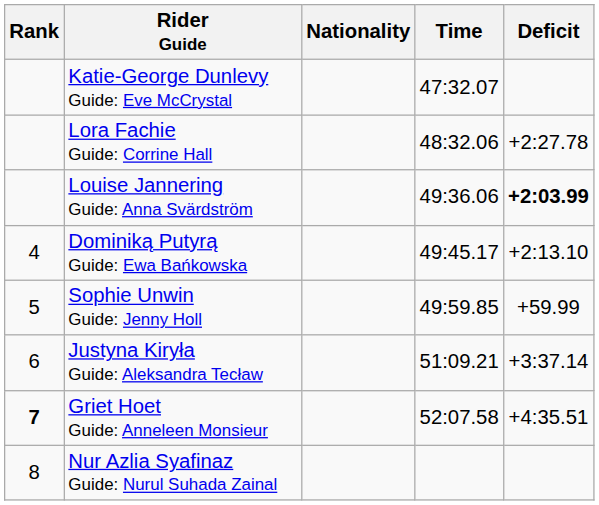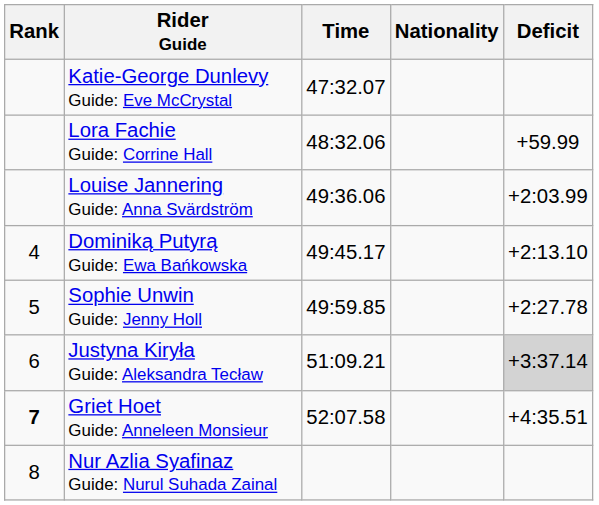columns swapped: Nationality <-> Time
Lora Fachie Guide: Corrine Hall | Deficit: +2:27.78 -> +59.99
Louise Jannering Guide: Anna Svärdström | Deficit: bold -> normal
Sophie Unwin Guide: Jenny Holl | Deficit: +59.99 -> +2:27.78
Justyna Kiryła Guide: Aleksandra Tecław | Deficit: no background -> lightgrey background
